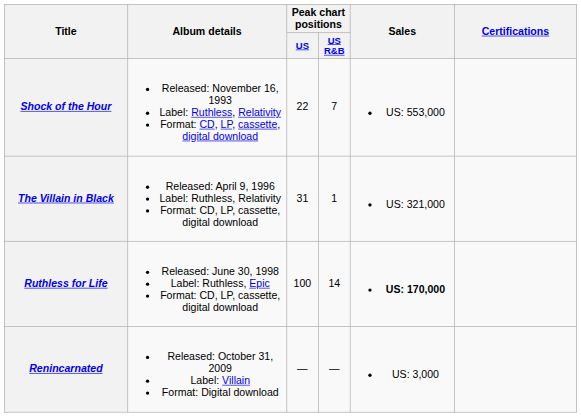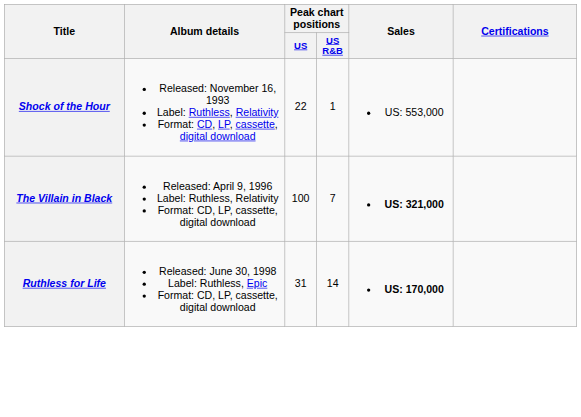Shock of the Hour | Peak chart positions / US R&B: 7 -> 1
The Villain in Black | Peak chart positions / US: 31 -> 100
The Villain in Black | Peak chart positions / US R&B: 1 -> 7
The Villain in Black | Sales: normal -> bold
Ruthless for Life | Peak chart positions / US: 100 -> 31
- row: Renincarnated | Released: October 31, 2009 Label: Villain Format: Digital download | — | — | US: 3,000
